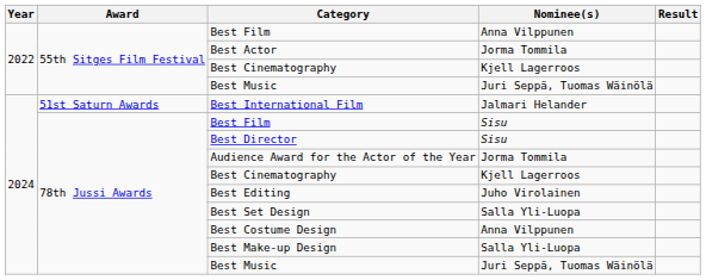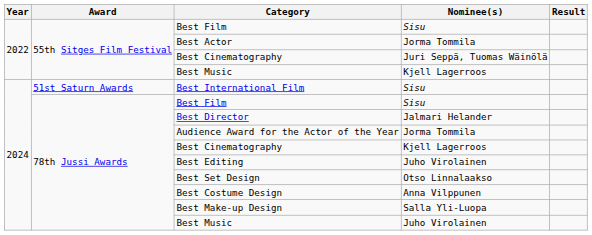55th Sitges Film Festival / Best Film | Nominee(s): Anna Vilppunen -> Sisu
55th Sitges Film Festival / Best Cinematography | Nominee(s): Kjell Lagerroos -> Juri Seppä, Tuomas Wäinölä
55th Sitges Film Festival / Best Music | Nominee(s): Juri Seppä, Tuomas Wäinölä -> Kjell Lagerroos
Best International Film | Nominee(s): Jalmari Helander -> Sisu
Best Director | Nominee(s): Sisu -> Jalmari Helander
Best Set Design | Nominee(s): Salla Yli-Luopa -> Otso Linnalaakso
78th Jussi Awards / Best Music | Nominee(s): Juri Seppä, Tuomas Wäinölä -> Juho Virolainen
